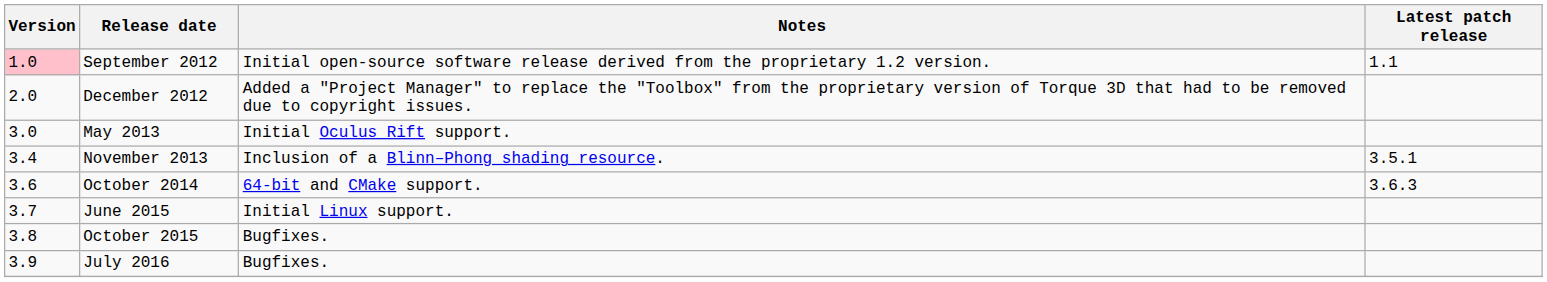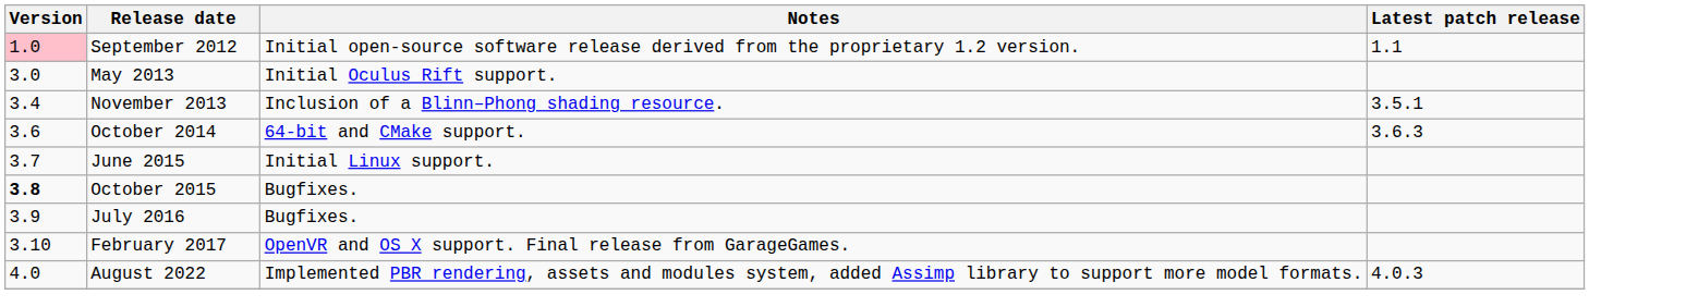- row: 2.0 | December 2012 | Added a "Project Manager" to replace the "Toolbox" from the proprietary version of Torque 3D that had to be removed due to copyright issues.
October 2015 | Version: normal -> bold
+ row: 3.10 | February 2017 | OpenVR and OS X support. Final release from GarageGames.
+ row: 4.0 | August 2022 | Implemented PBR rendering, assets and modules system, added Assimp library to support more model formats. | 4.0.3
